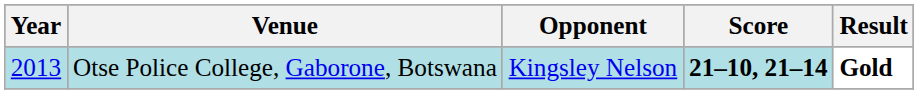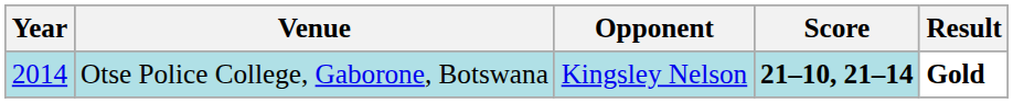Otse Police College, Gaborone, Botswana | Year: 2013 -> 2014
